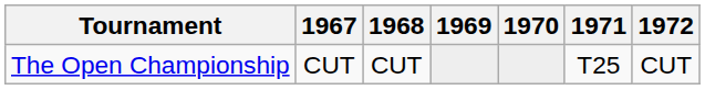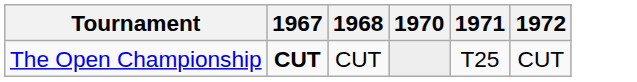- column: 1969
The Open Championship | 1967: normal -> bold
